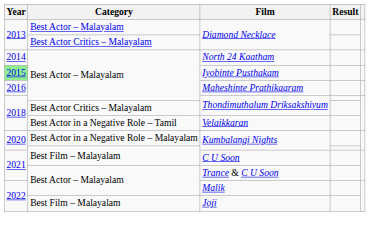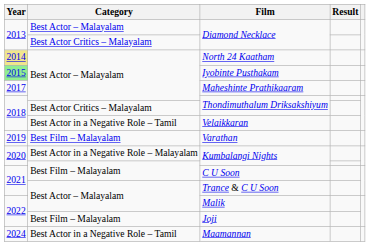North 24 Kaatham | Year: no background -> khaki background
Maheshinte Prathikaaram | Year: 2016 -> 2017
+ row: 2019 | Best Film – Malayalam | Varathan
+ row: 2024 | Best Actor in a Negative Role – Tamil | Maamannan
